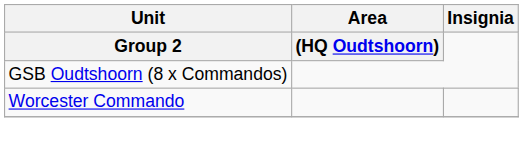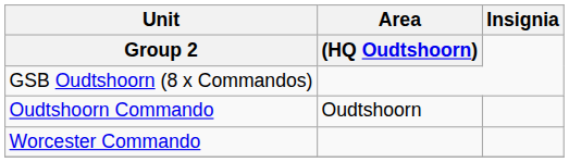+ row: Oudtshoorn Commando | Oudtshoorn
